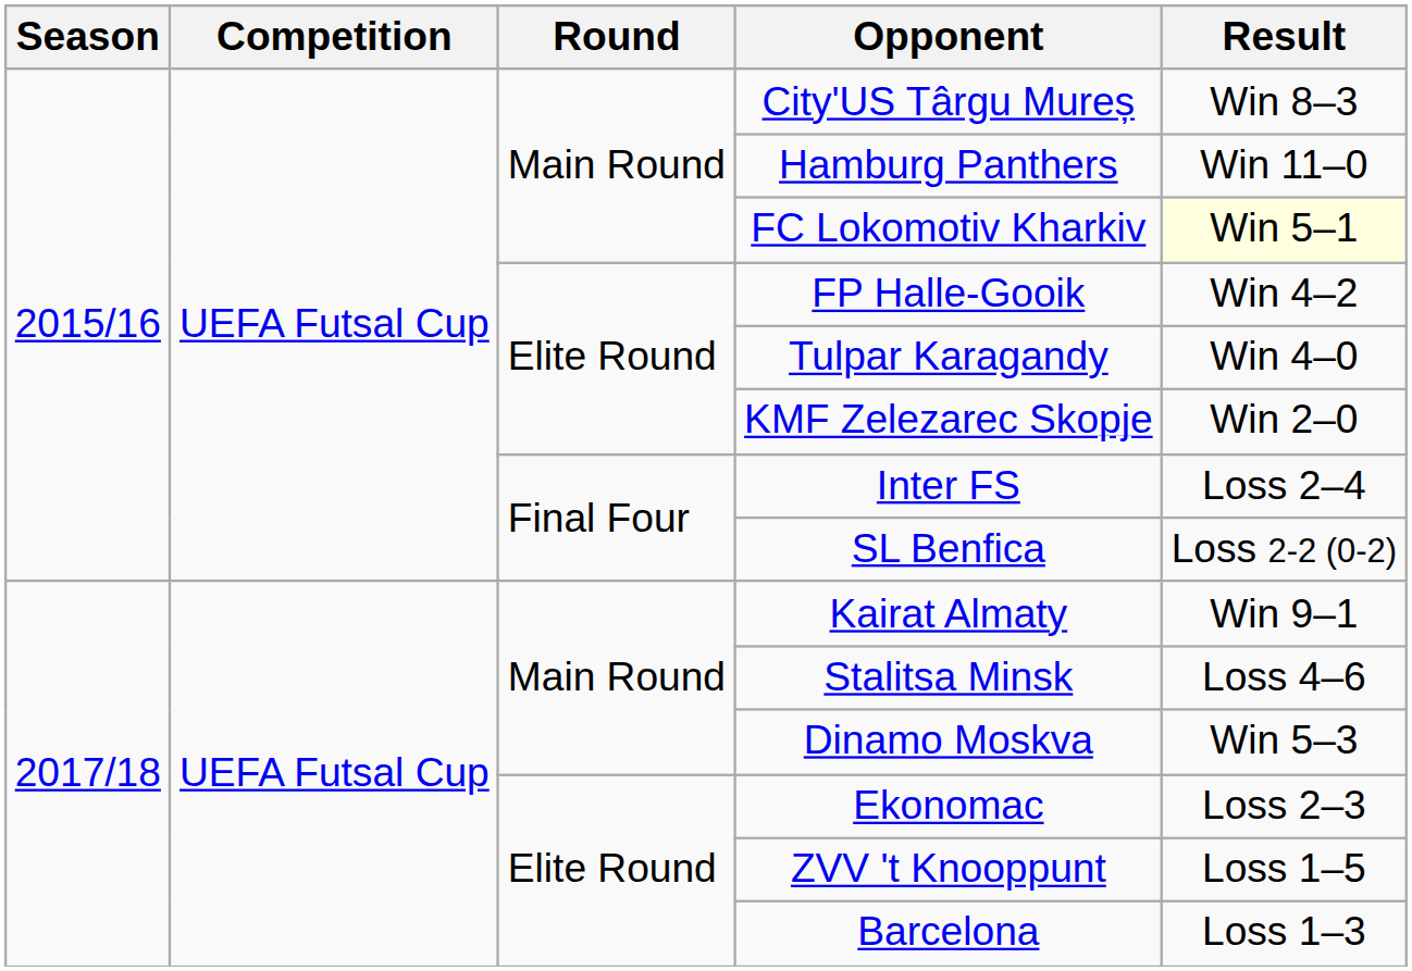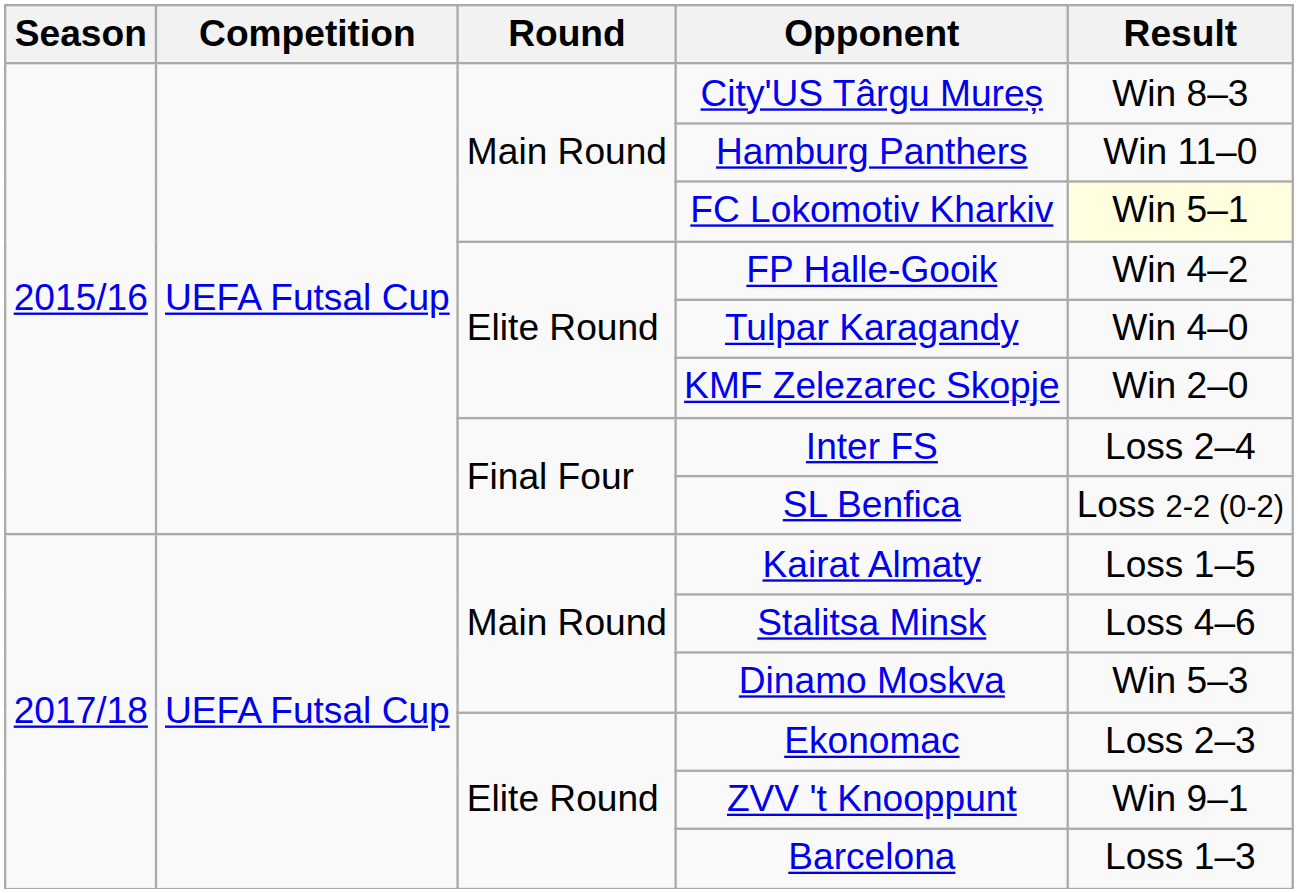Kairat Almaty | Result: Win 9–1 -> Loss 1–5
ZVV 't Knooppunt | Result: Loss 1–5 -> Win 9–1
